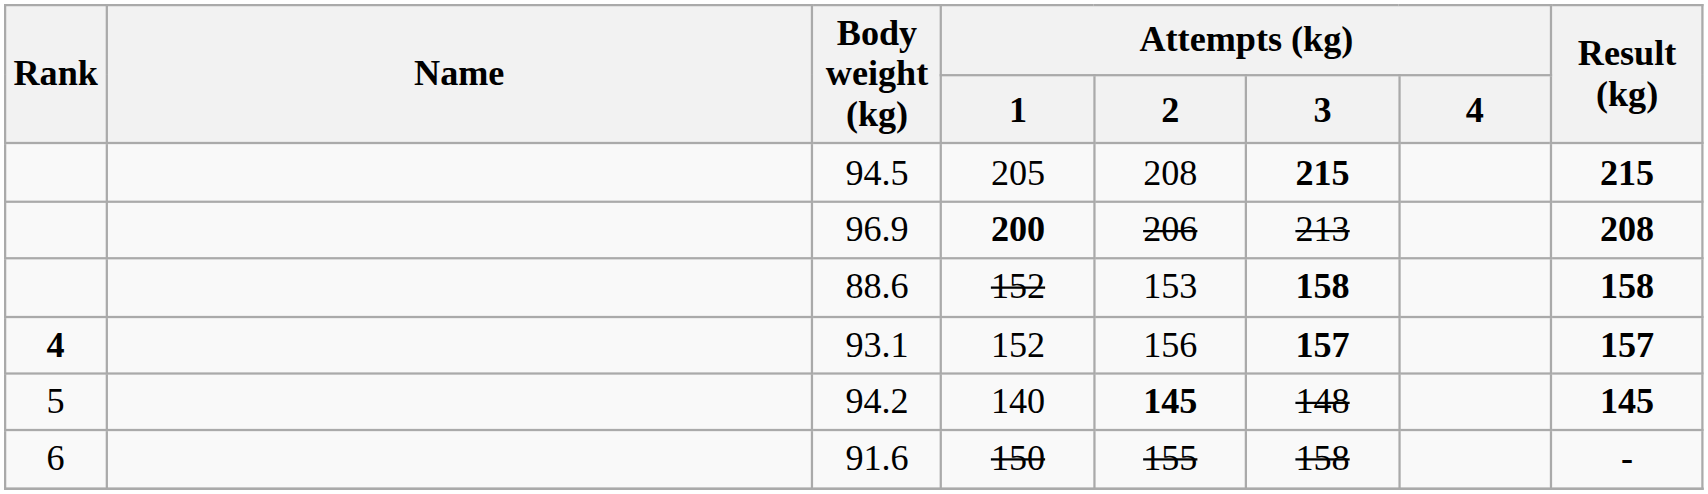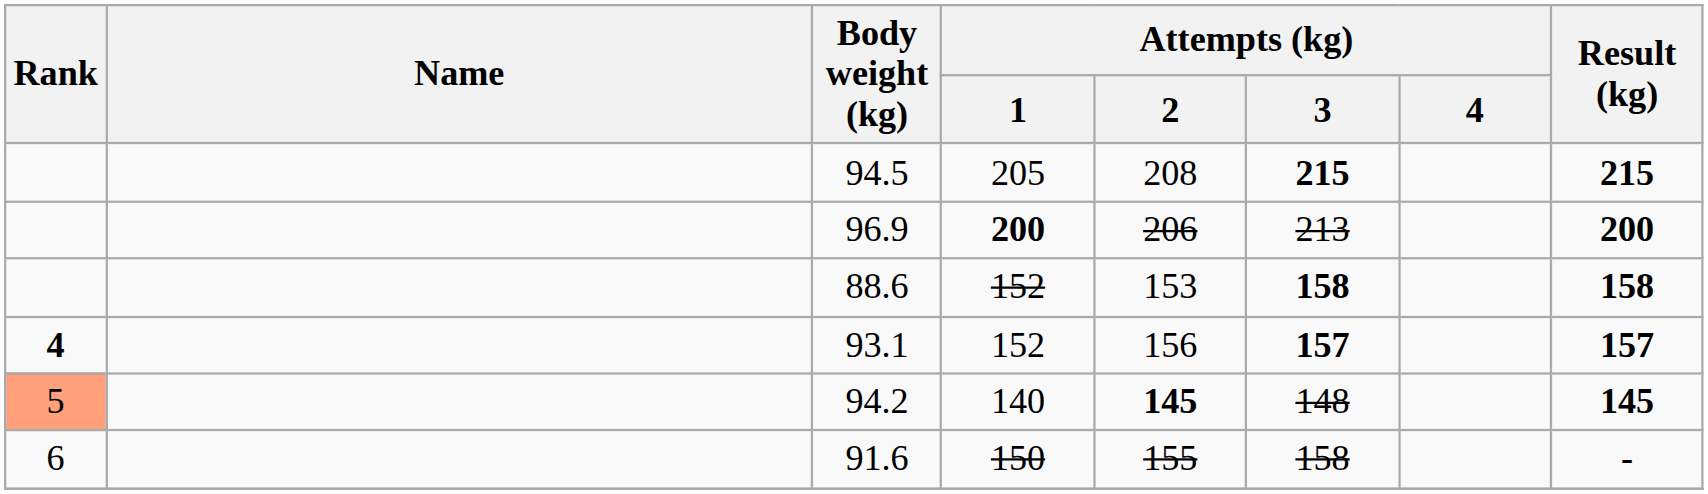96.9 | Result (kg): 208 -> 200
94.2 | Rank: no background -> lightsalmon background
